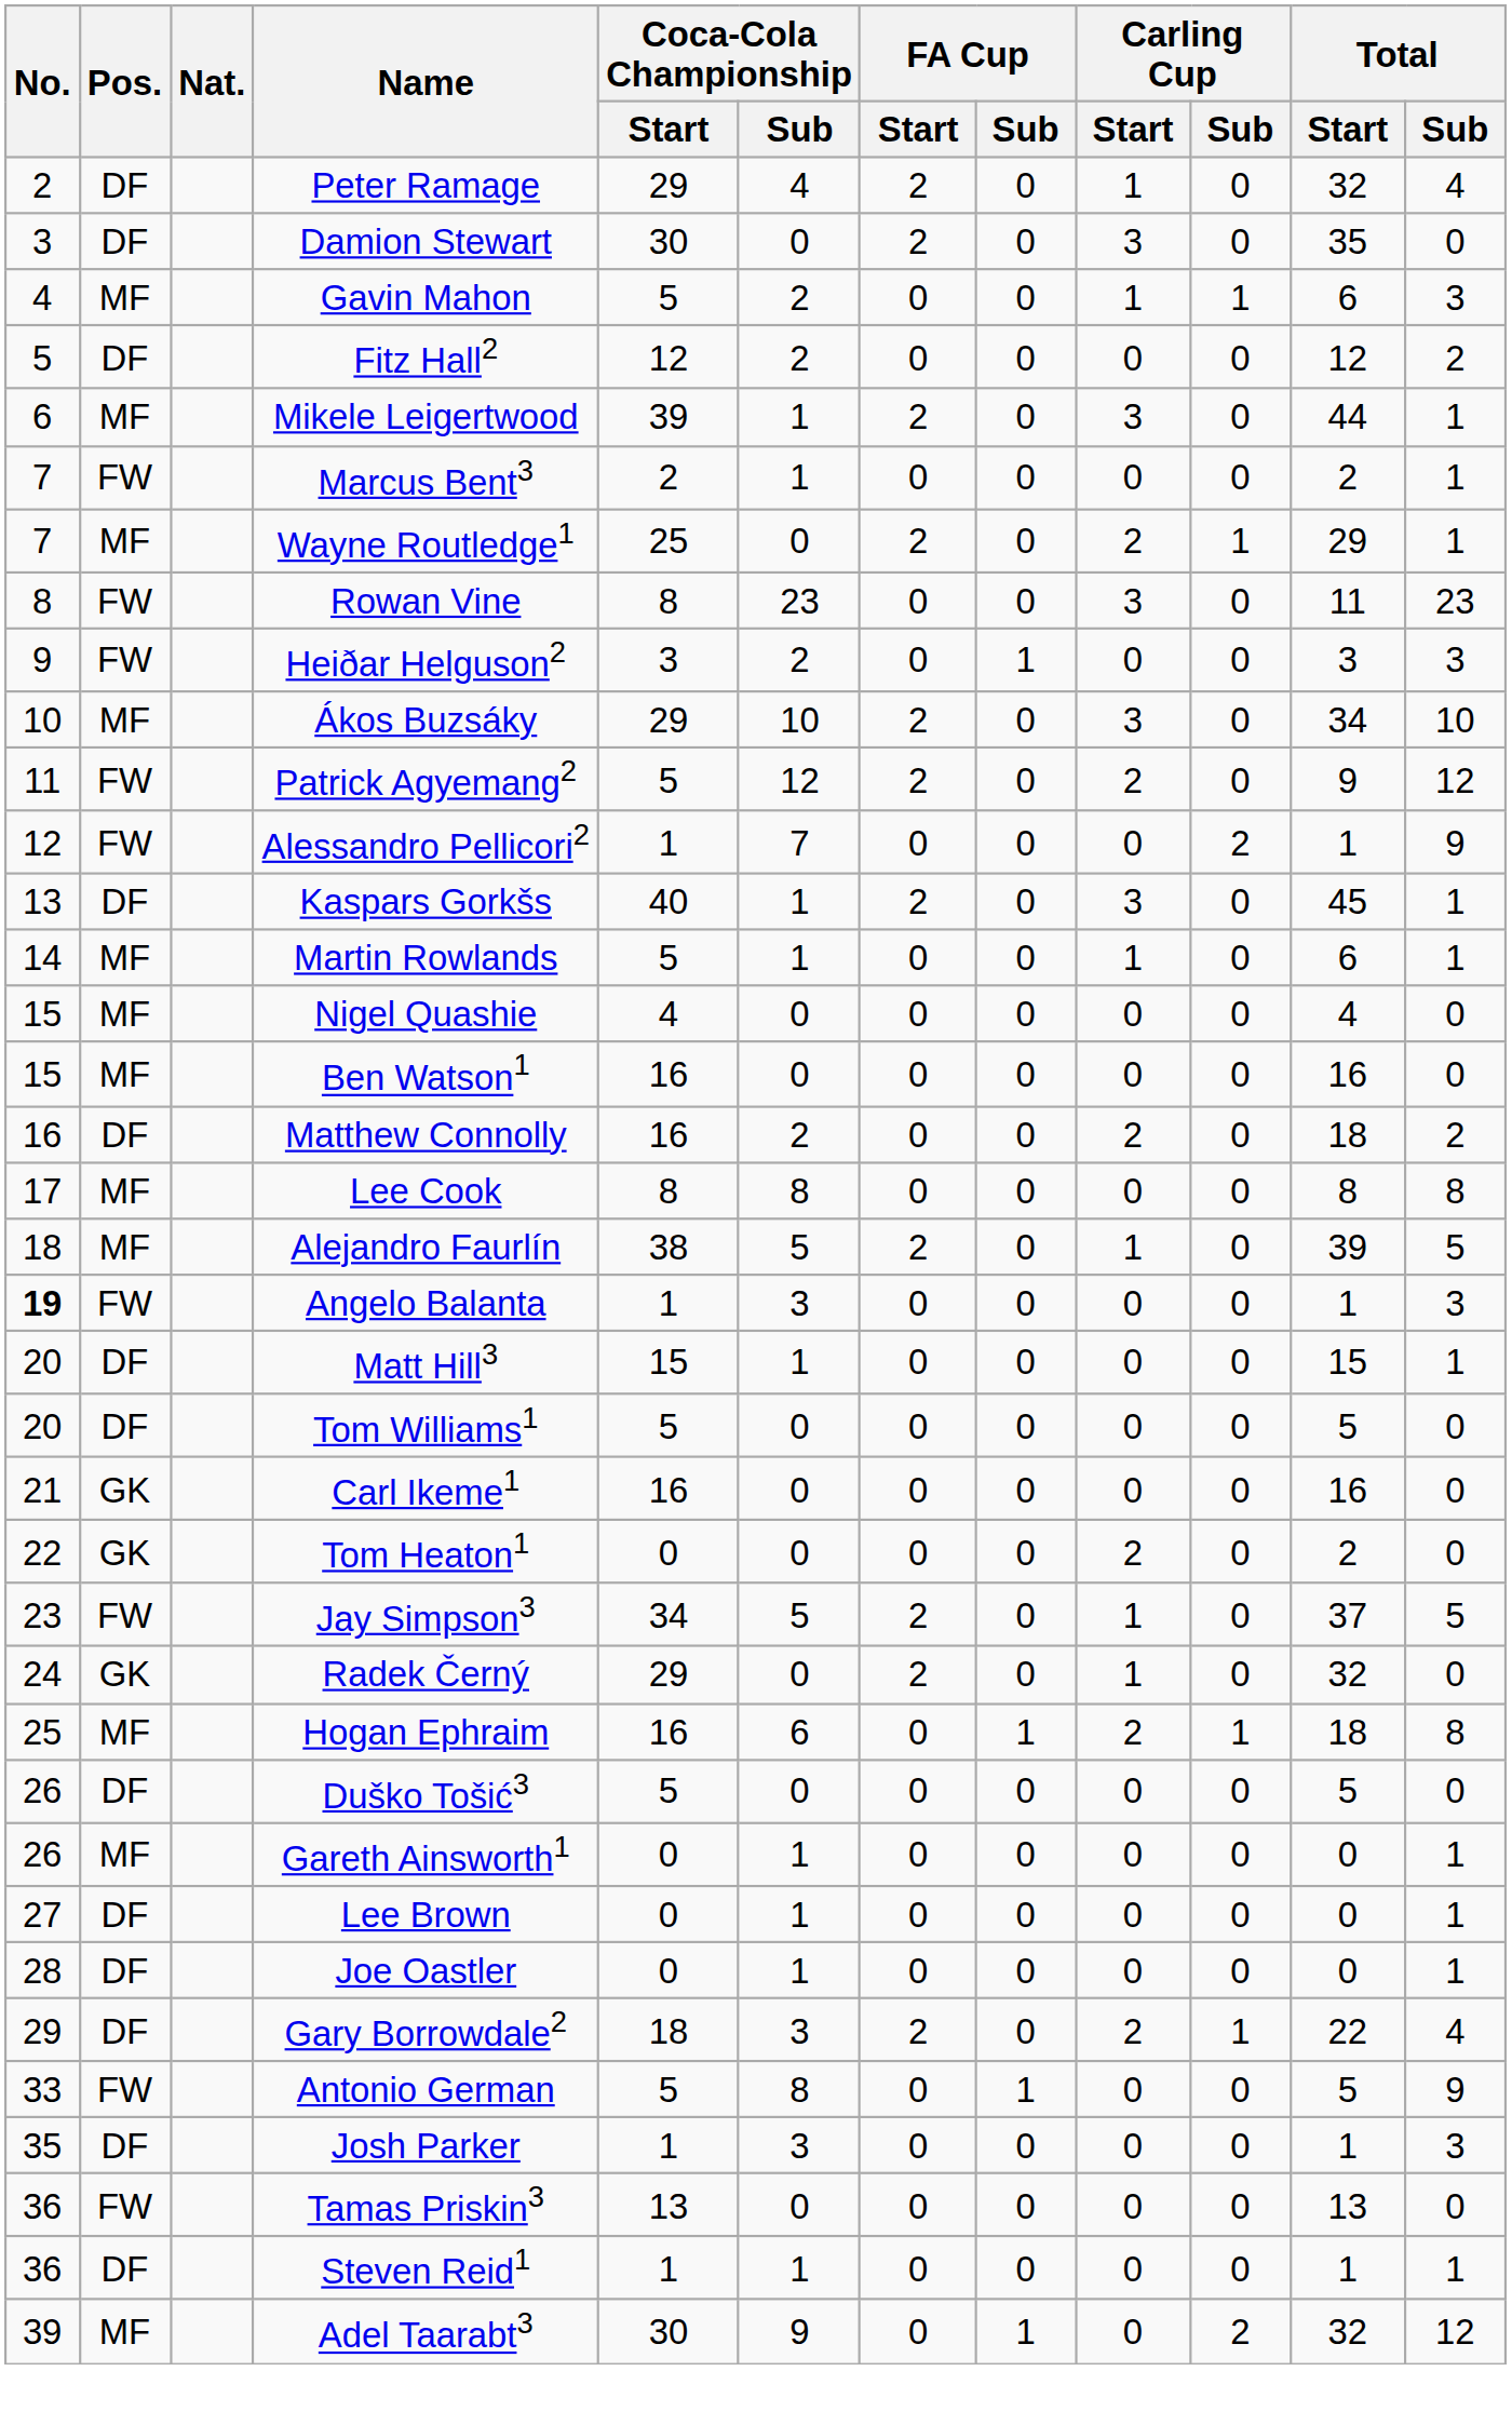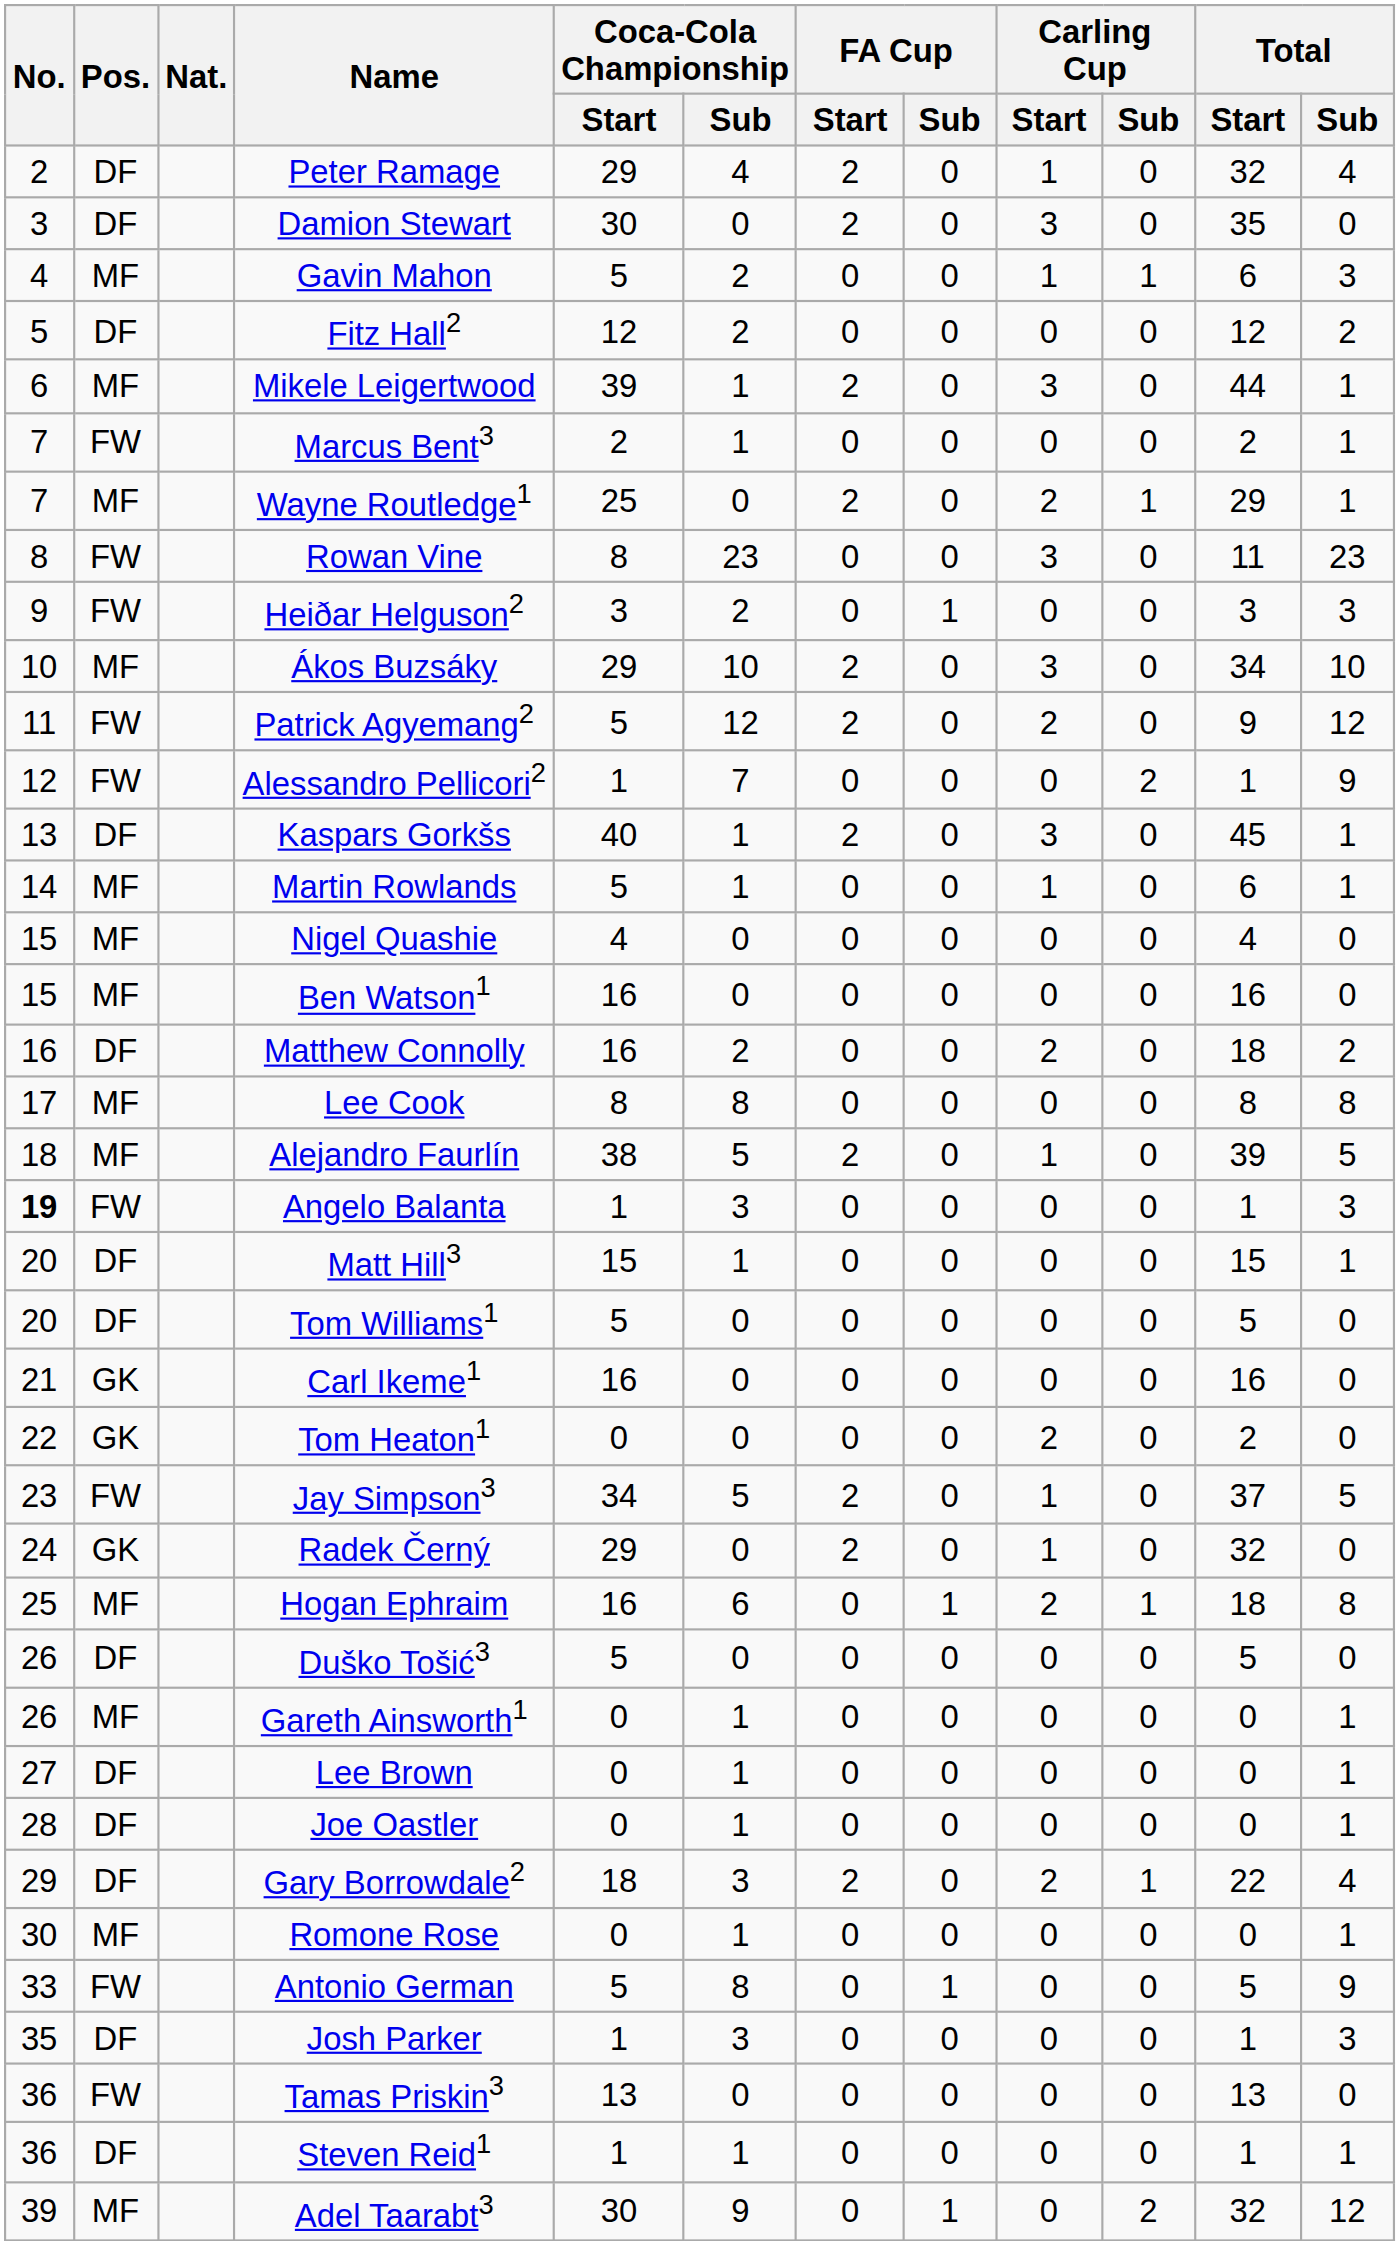+ row: 30 | MF | Romone Rose | 0 | 1 | 0 | 0 | 0 | 0 | 0 | 1
